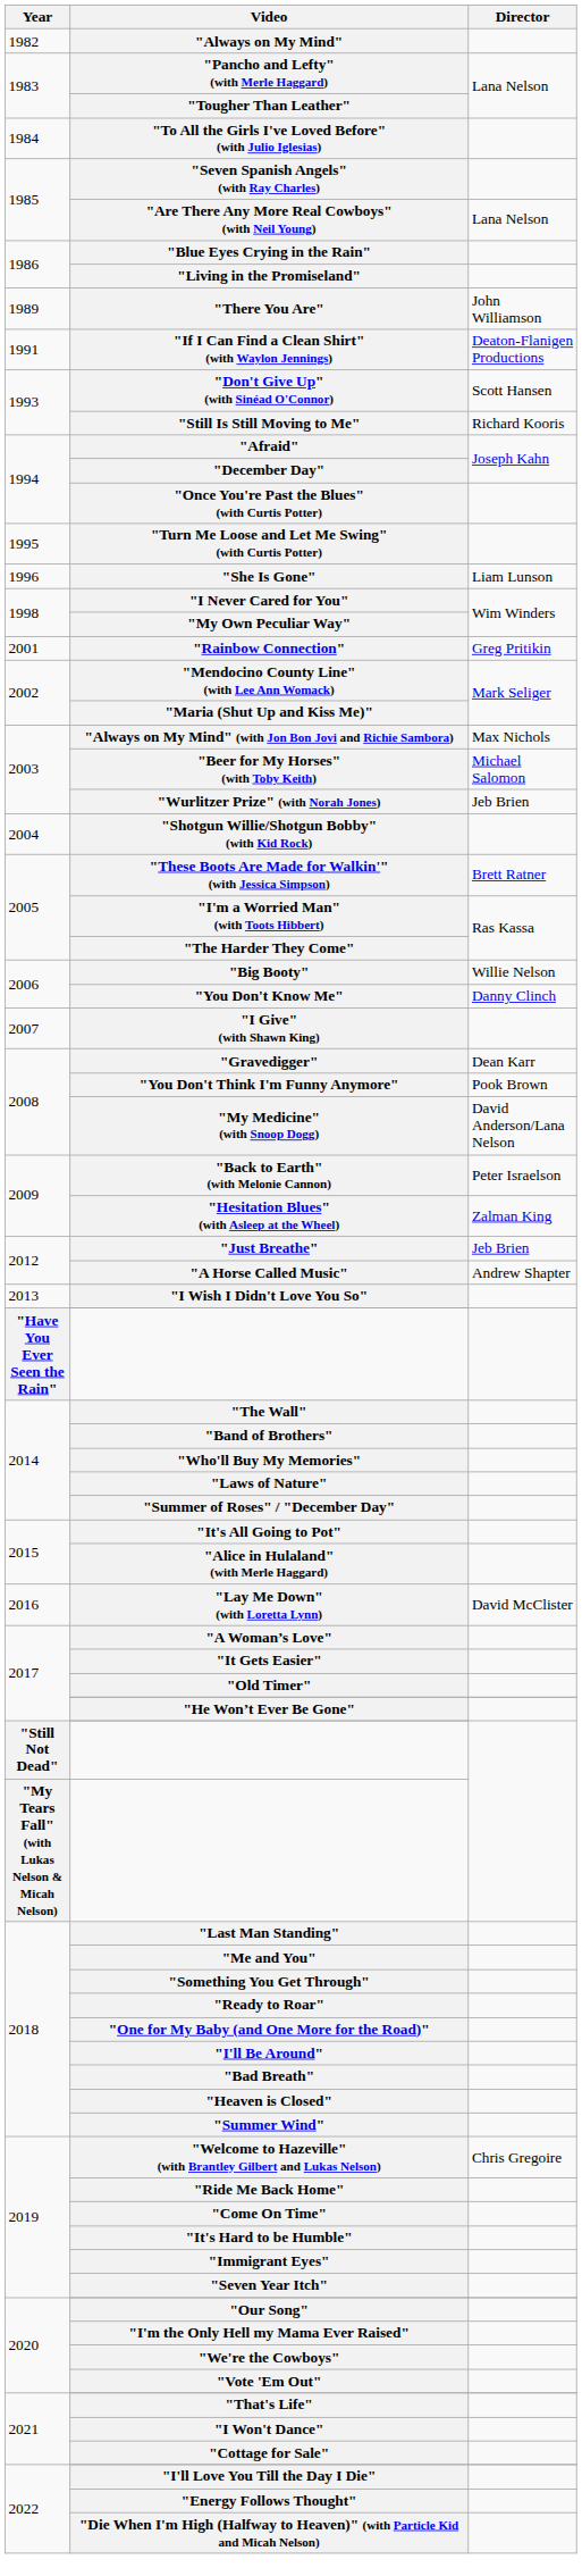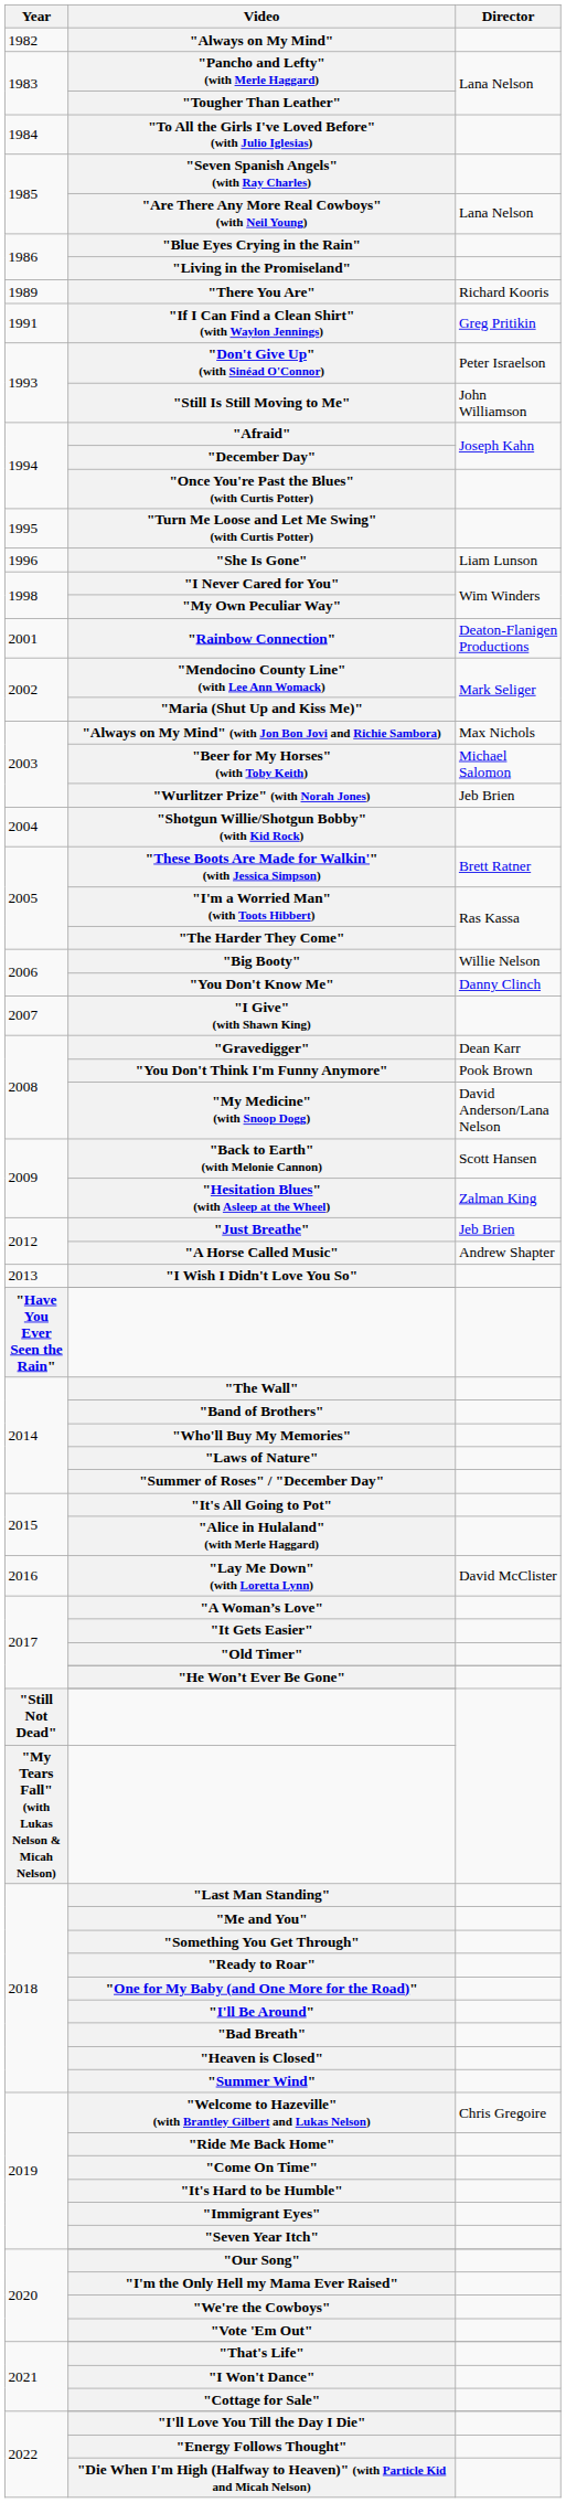"There You Are" | Director: John Williamson -> Richard Kooris
"If I Can Find a Clean Shirt" (with Waylon Jennings) | Director: Deaton-Flanigen Productions -> Greg Pritikin
"Don't Give Up" (with Sinéad O'Connor) | Director: Scott Hansen -> Peter Israelson
"Still Is Still Moving to Me" | Director: Richard Kooris -> John Williamson
"Rainbow Connection" | Director: Greg Pritikin -> Deaton-Flanigen Productions
"Back to Earth" (with Melonie Cannon) | Director: Peter Israelson -> Scott Hansen
